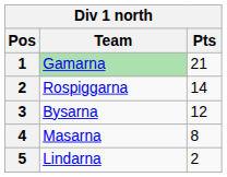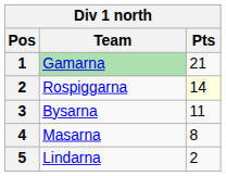Rospiggarna | Pts: no background -> lightyellow background
Bysarna | Pts: 12 -> 11
